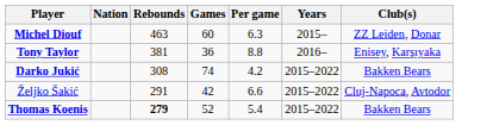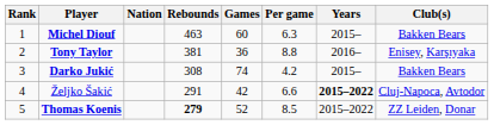+ column: Rank | 1 | 2 | 3 | 4 | 5
Michel Diouf | Club(s): ZZ Leiden, Donar -> Bakken Bears
Darko Jukić | Years: 2015–2022 -> 2015–
Željko Šakić | Years: normal -> bold
Thomas Koenis | Per game: 5.4 -> 8.5
Thomas Koenis | Club(s): Bakken Bears -> ZZ Leiden, Donar
